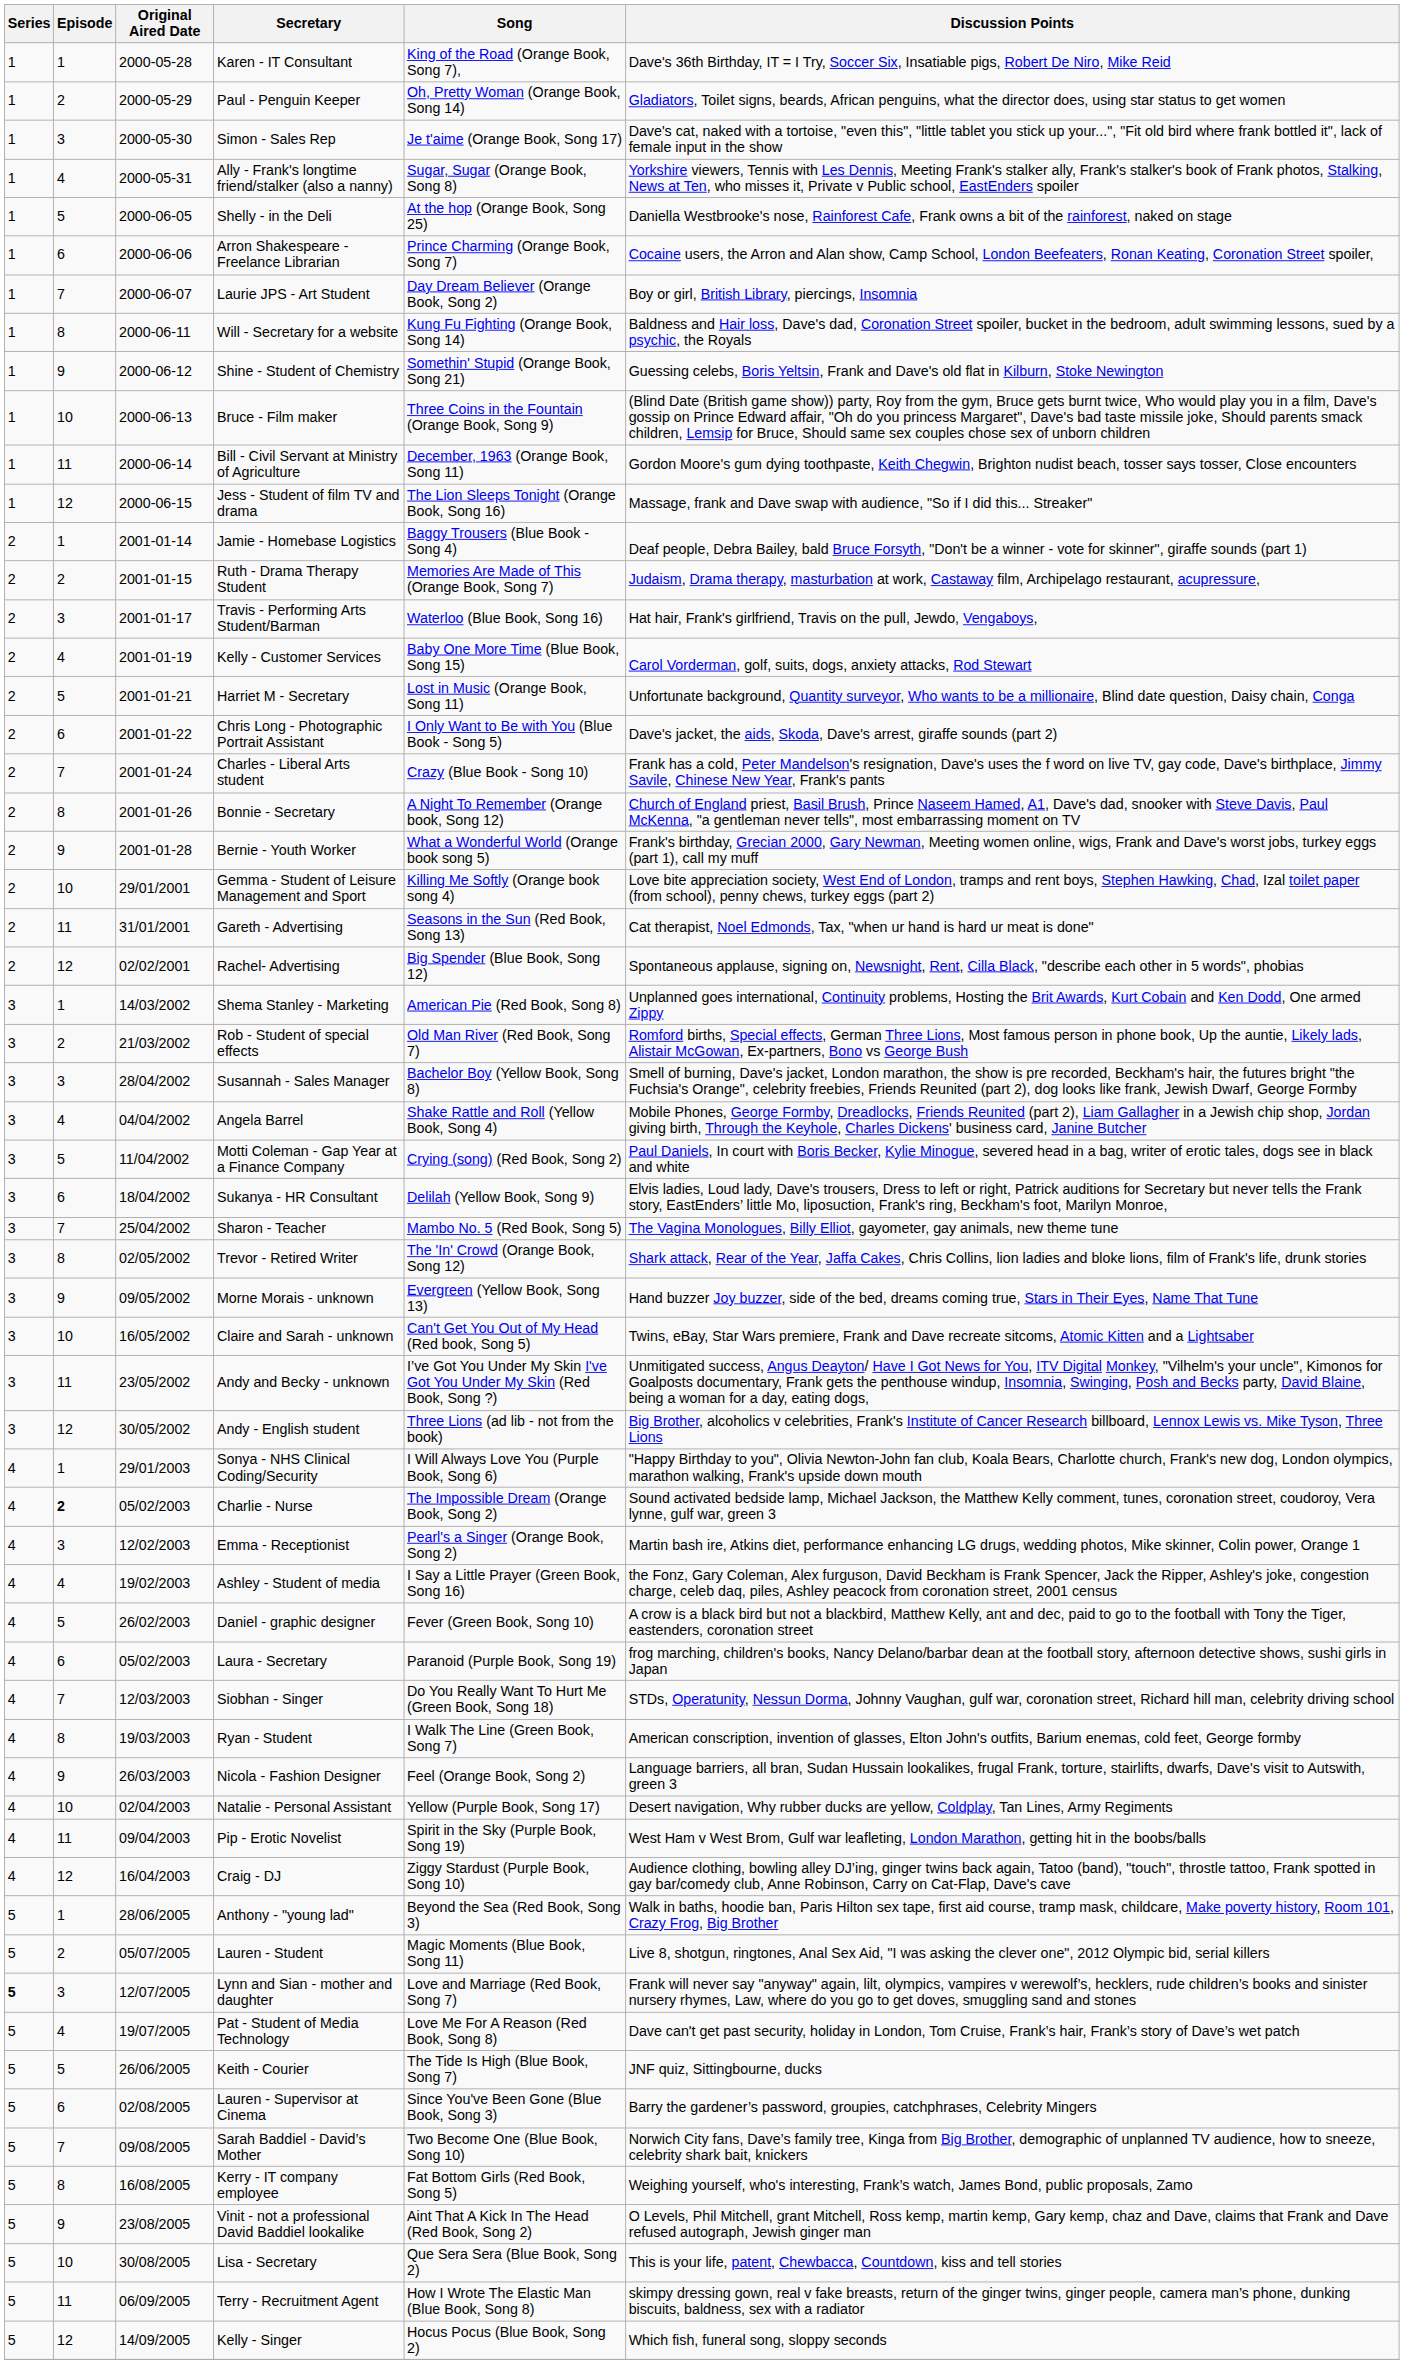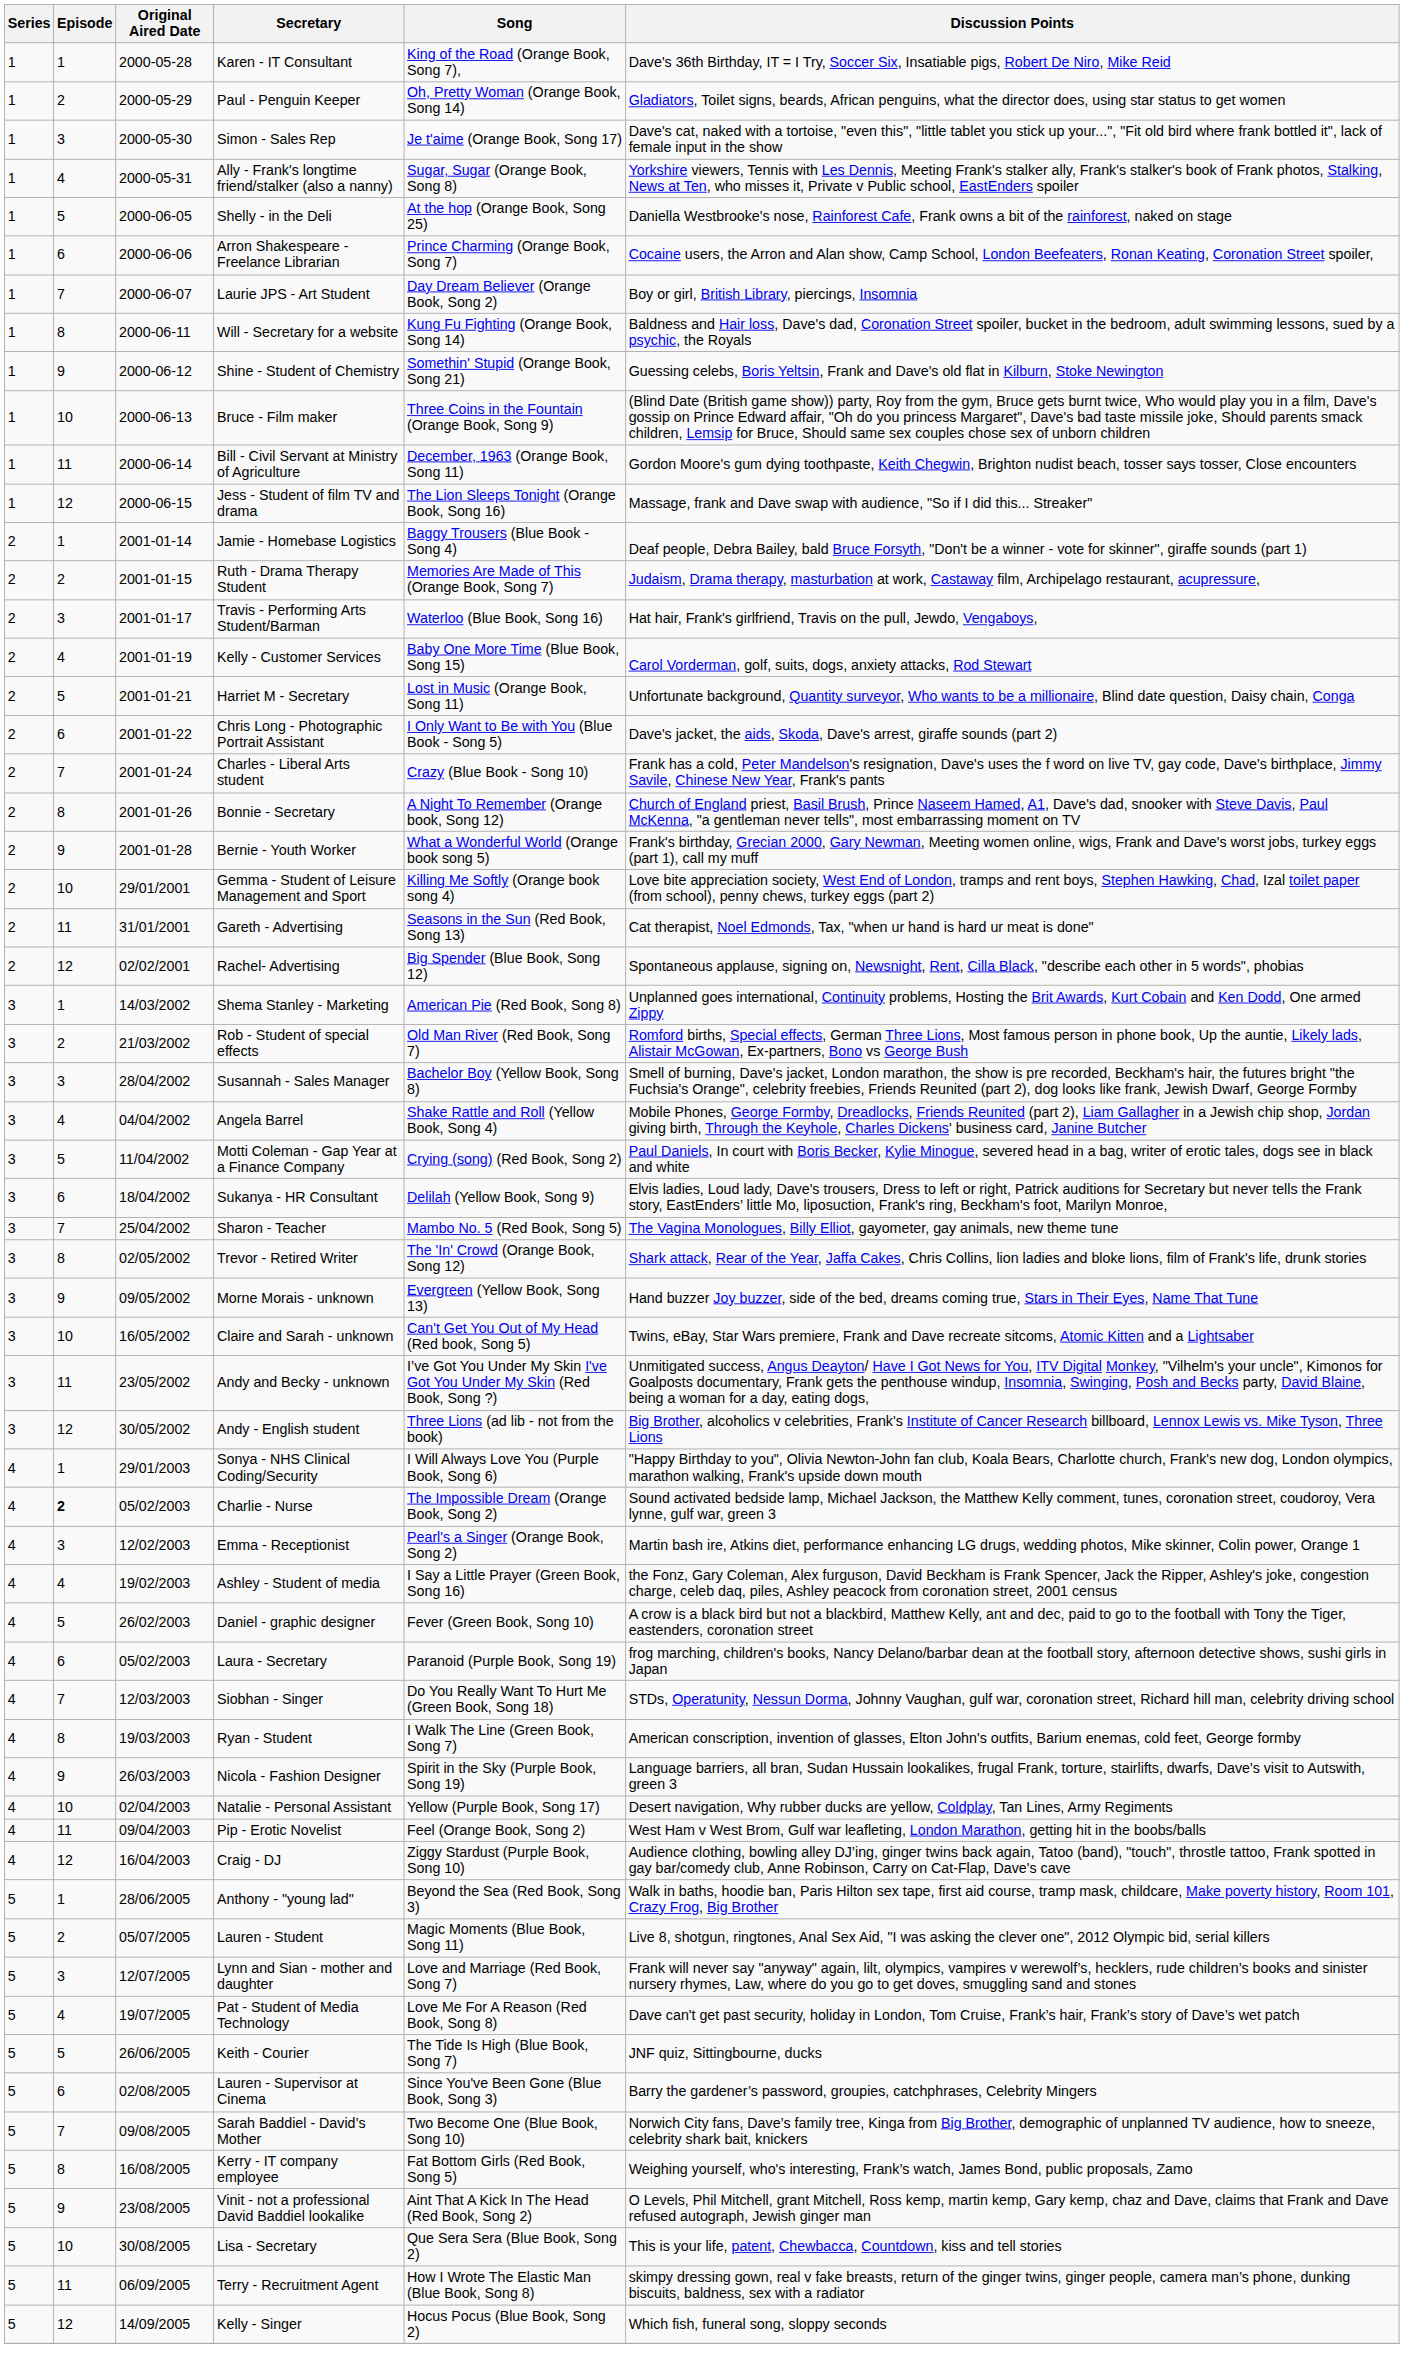Nicola - Fashion Designer | Song: Feel (Orange Book, Song 2) -> Spirit in the Sky (Purple Book, Song 19)
Pip - Erotic Novelist | Song: Spirit in the Sky (Purple Book, Song 19) -> Feel (Orange Book, Song 2)
Lynn and Sian - mother and daughter | Series: bold -> normal
